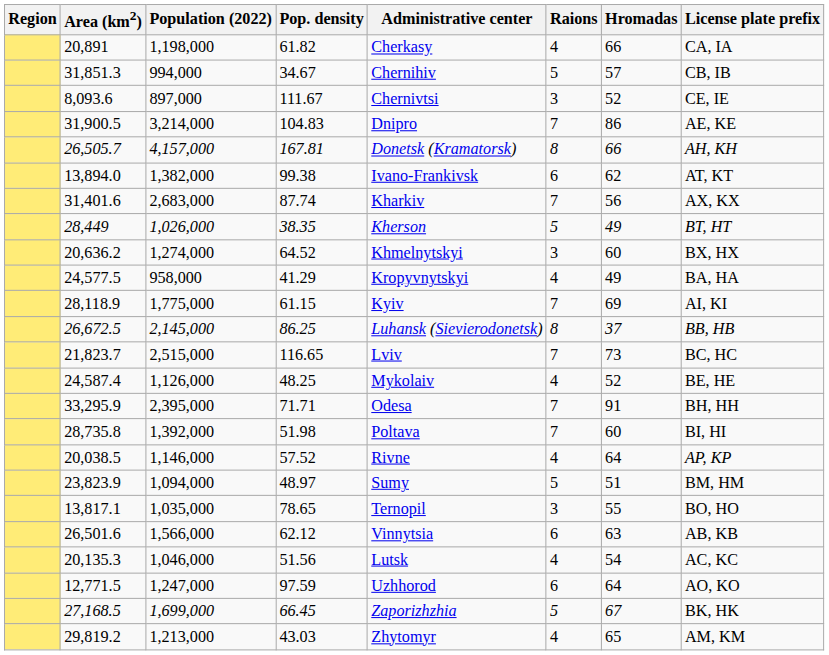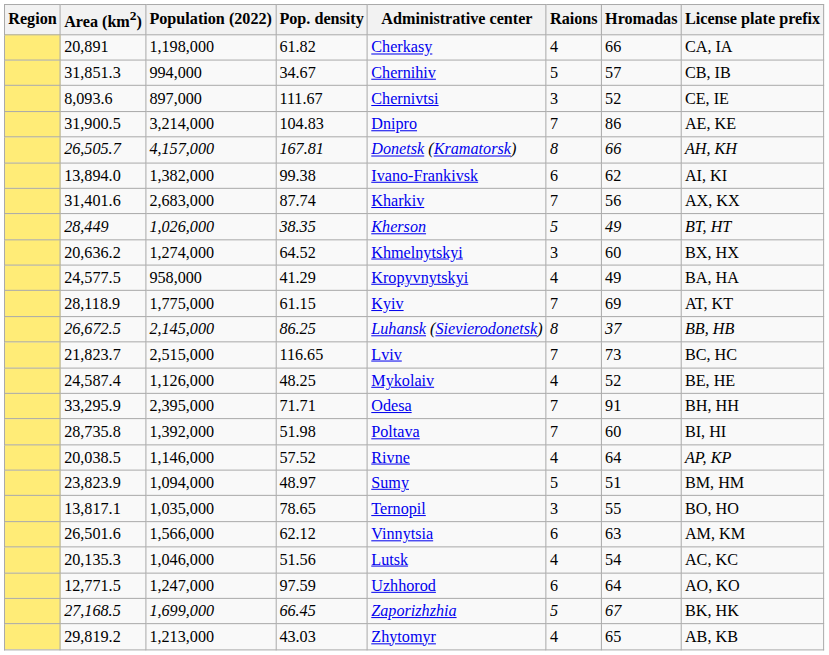13,894.0 | License plate prefix: AT, KT -> AI, KI
28,118.9 | License plate prefix: AI, KI -> AT, KT
26,501.6 | License plate prefix: AB, KB -> AM, KM
29,819.2 | License plate prefix: AM, KM -> AB, KB
